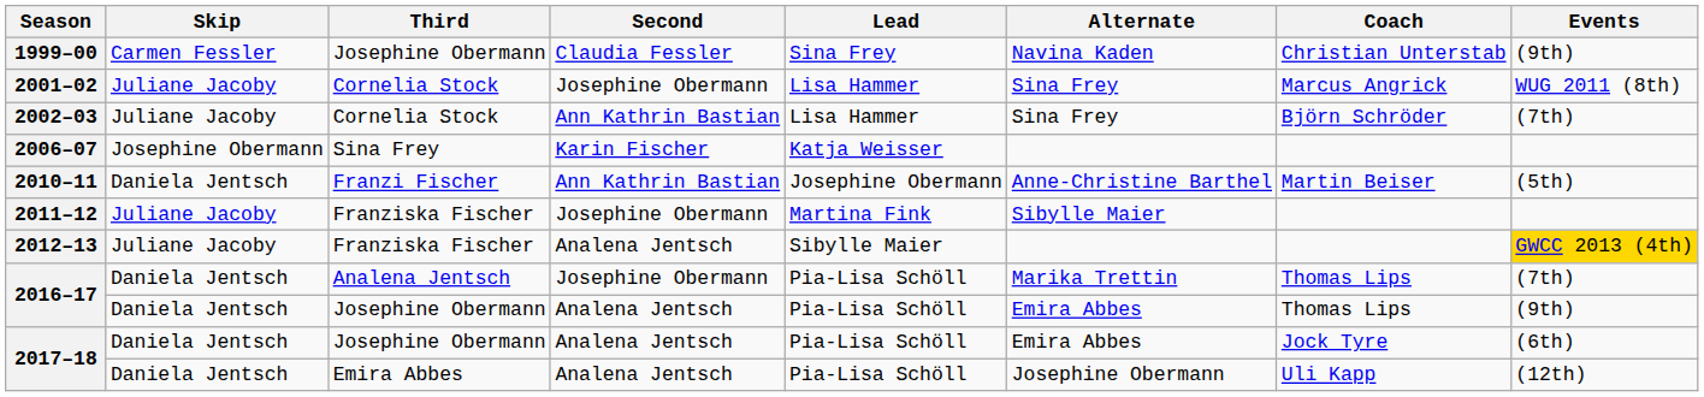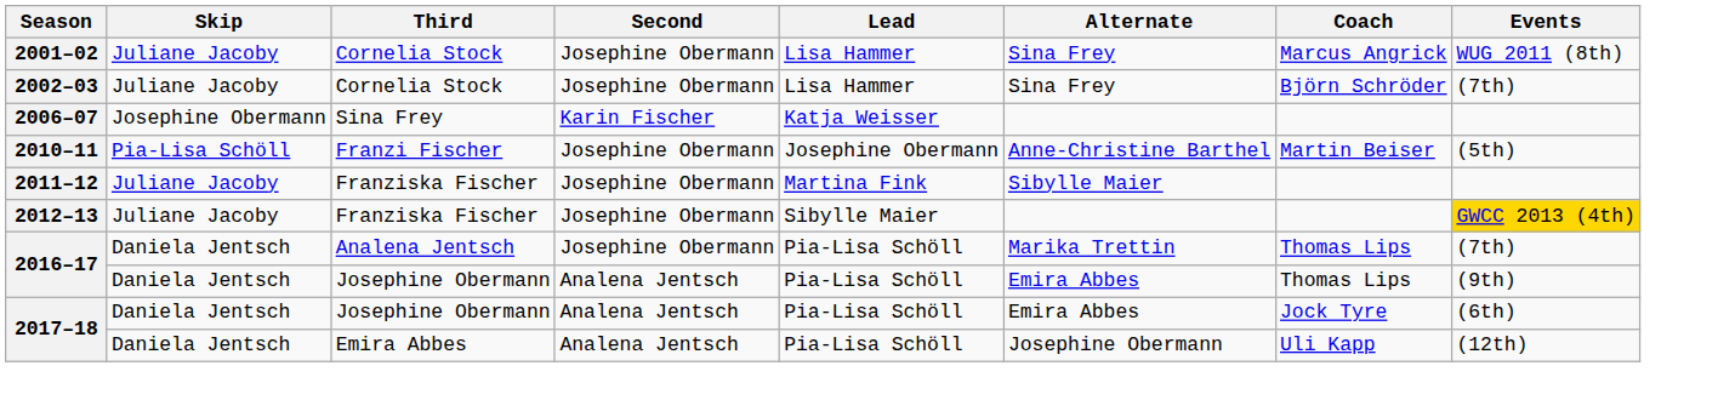- row: 1999–00 | Carmen Fessler | Josephine Obermann | Claudia Fessler | Sina Frey | Navina Kaden | Christian Unterstab | (9th)
2002–03 | Second: Ann Kathrin Bastian -> Josephine Obermann
2010–11 | Skip: Daniela Jentsch -> Pia-Lisa Schöll
2010–11 | Second: Ann Kathrin Bastian -> Josephine Obermann
2012–13 | Second: Analena Jentsch -> Josephine Obermann
